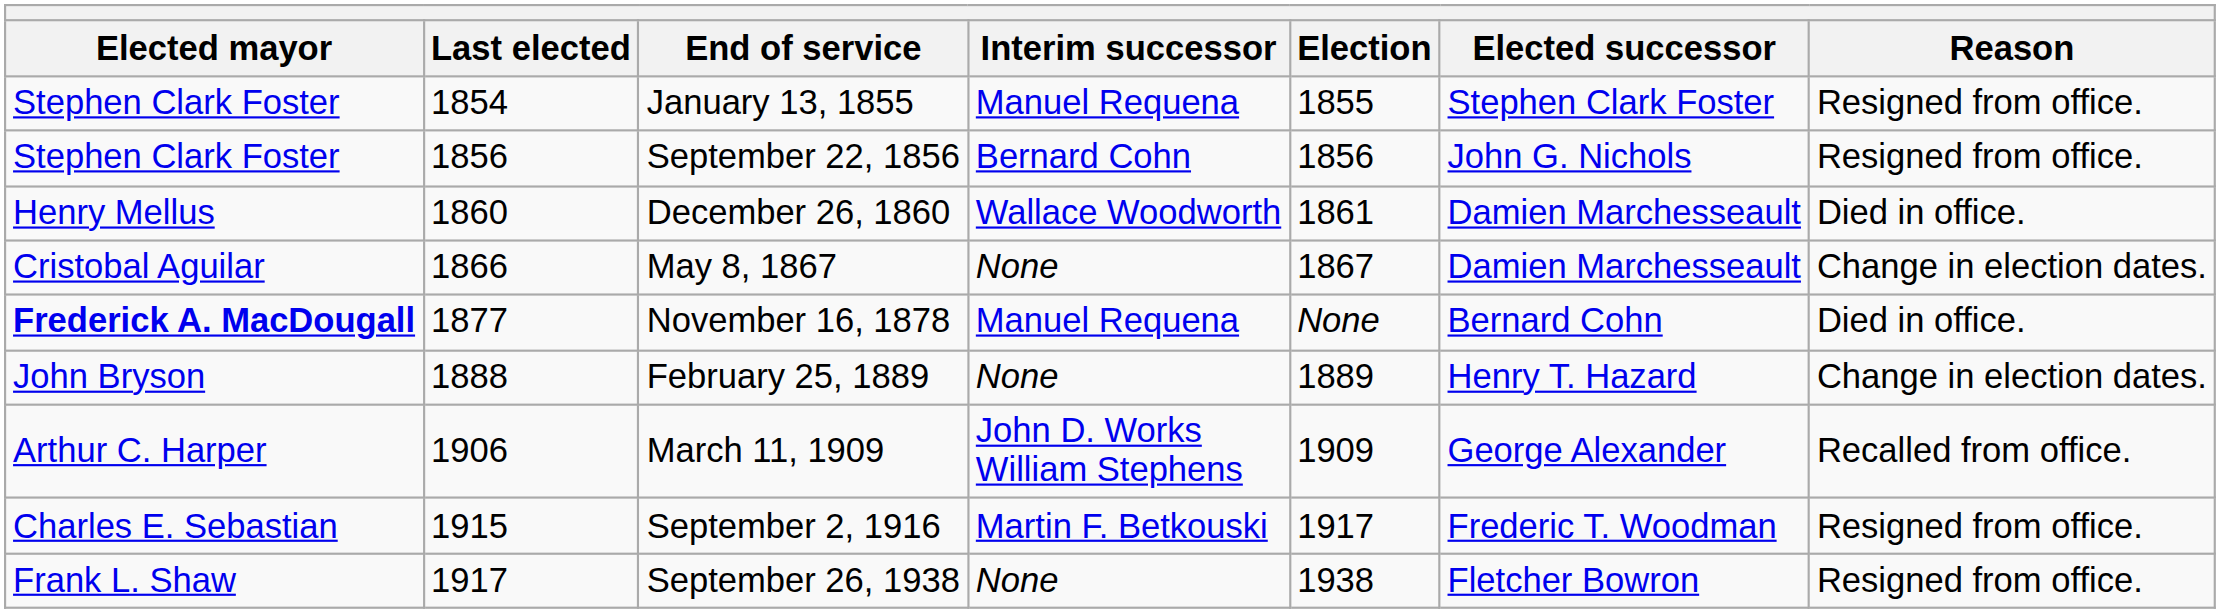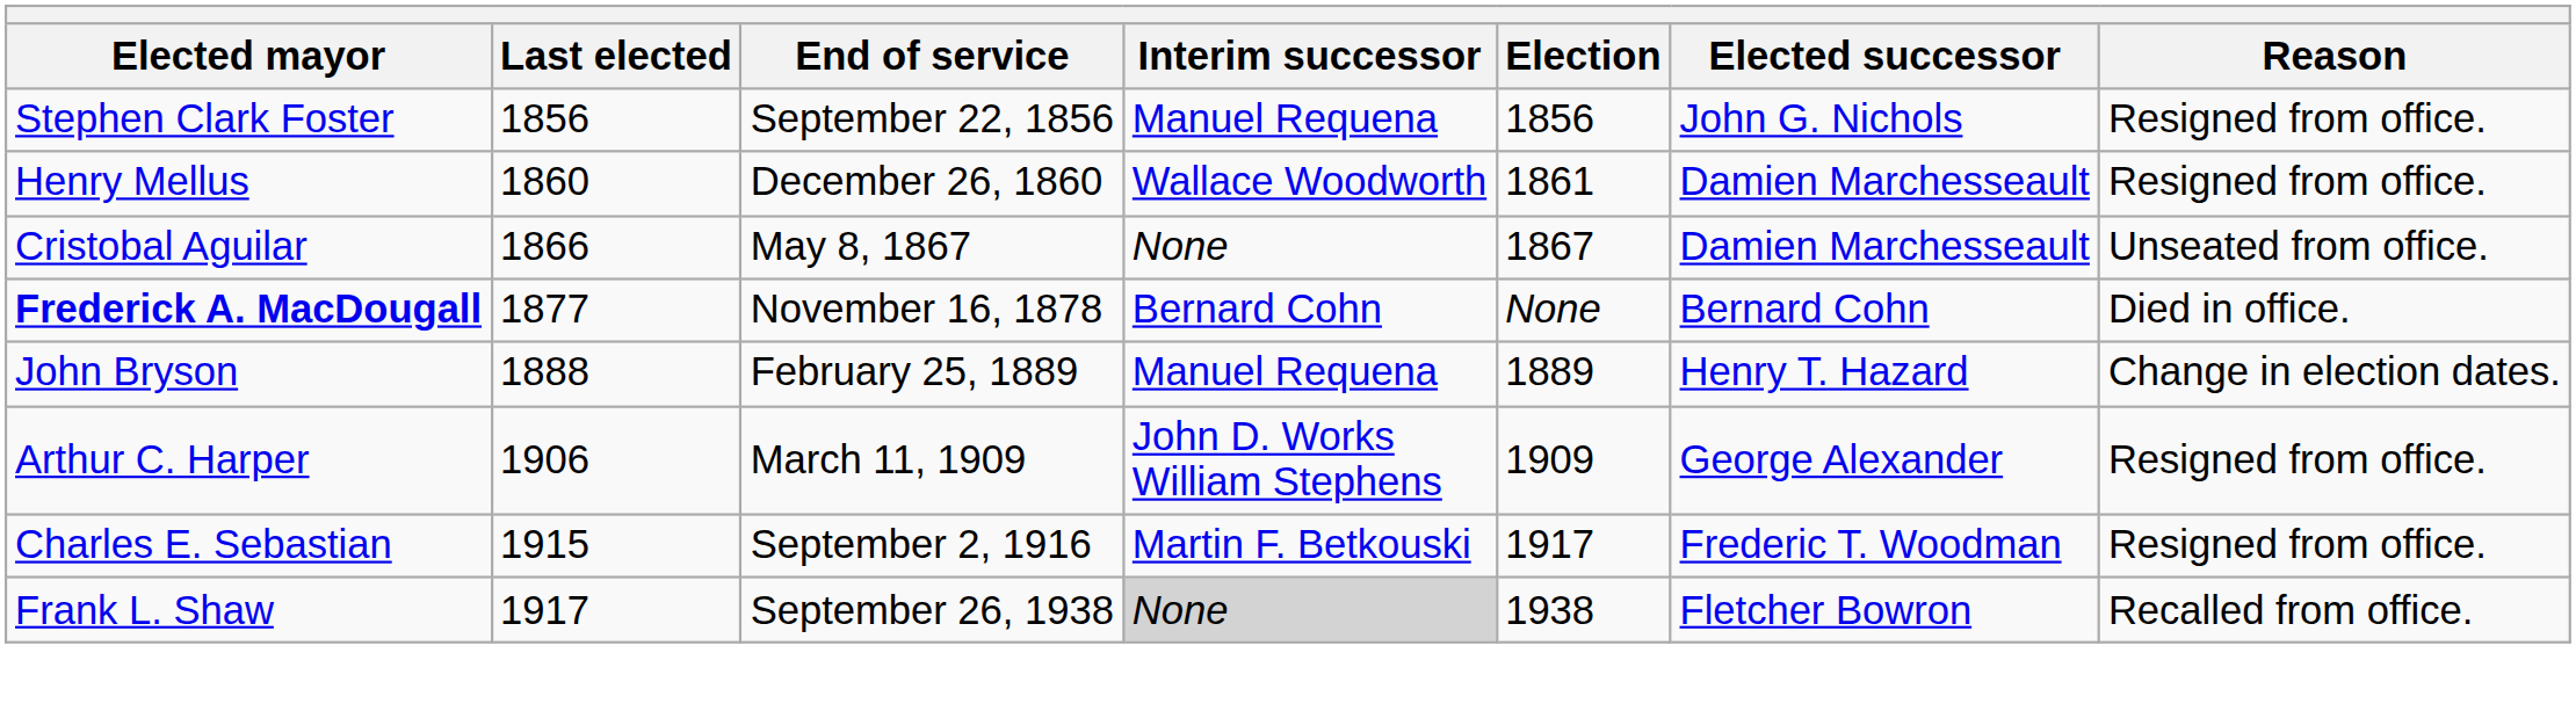- row: Stephen Clark Foster | 1854 | January 13, 1855 | Manuel Requena | 1855 | Stephen Clark Foster | Resigned from office.
September 22, 1856 | Interim successor: Bernard Cohn -> Manuel Requena
December 26, 1860 | Reason: Died in office. -> Resigned from office.
May 8, 1867 | Reason: Change in election dates. -> Unseated from office.
November 16, 1878 | Interim successor: Manuel Requena -> Bernard Cohn
February 25, 1889 | Interim successor: None -> Manuel Requena
March 11, 1909 | Reason: Recalled from office. -> Resigned from office.
September 26, 1938 | Interim successor: no background -> lightgrey background
September 26, 1938 | Reason: Resigned from office. -> Recalled from office.
